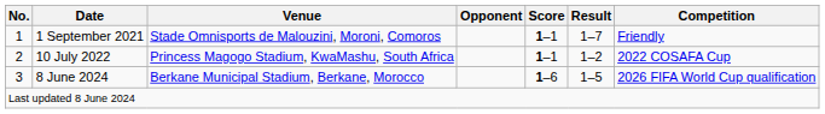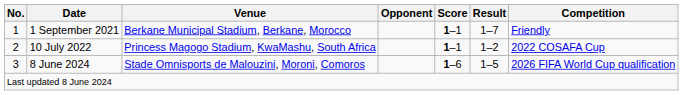1 September 2021 | Venue: Stade Omnisports de Malouzini, Moroni, Comoros -> Berkane Municipal Stadium, Berkane, Morocco
8 June 2024 | Venue: Berkane Municipal Stadium, Berkane, Morocco -> Stade Omnisports de Malouzini, Moroni, Comoros
